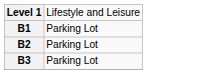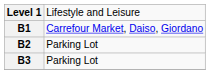B1 | column 2: Parking Lot -> Carrefour Market, Daiso, Giordano
